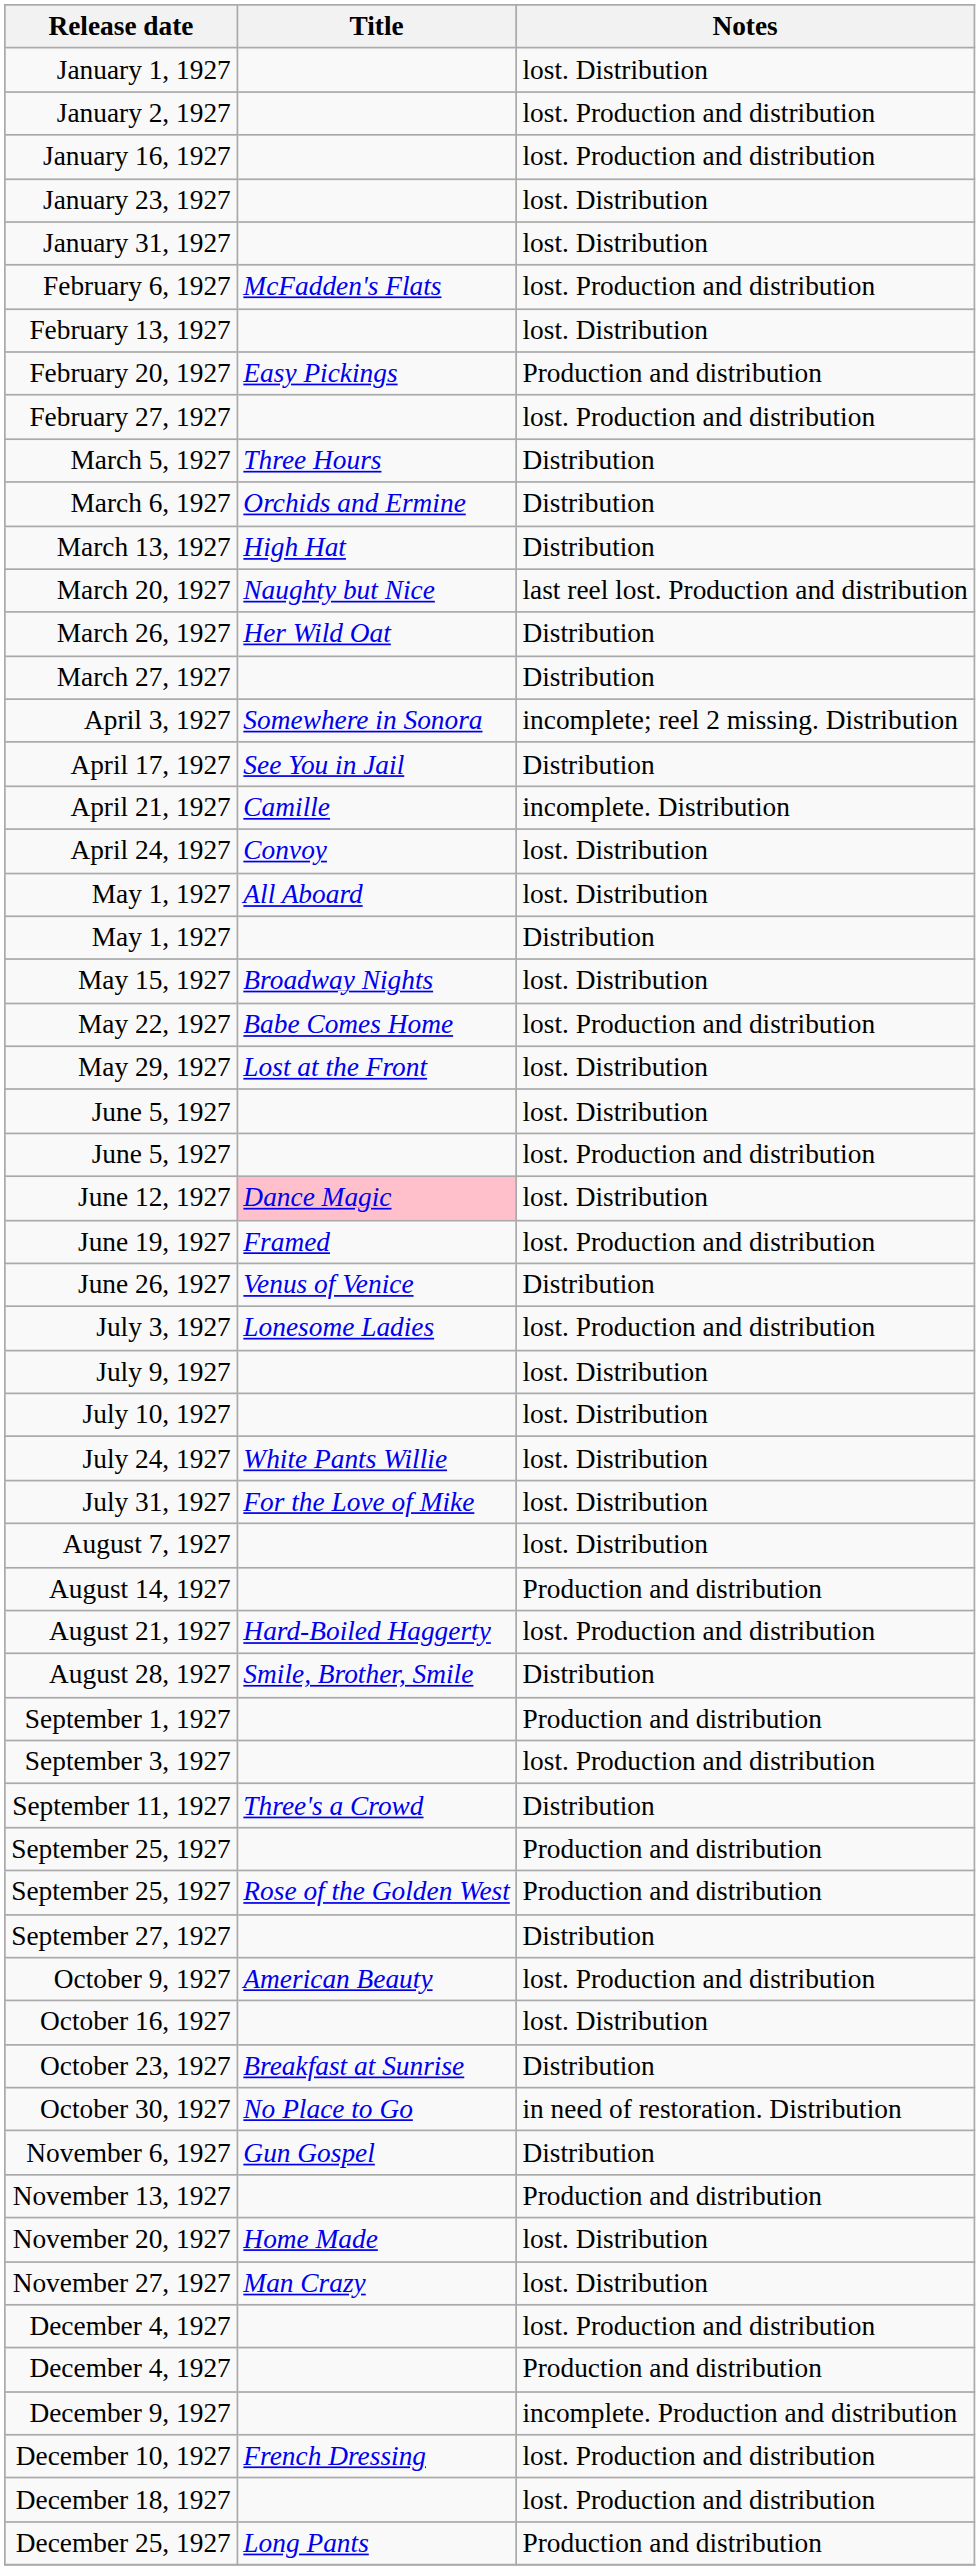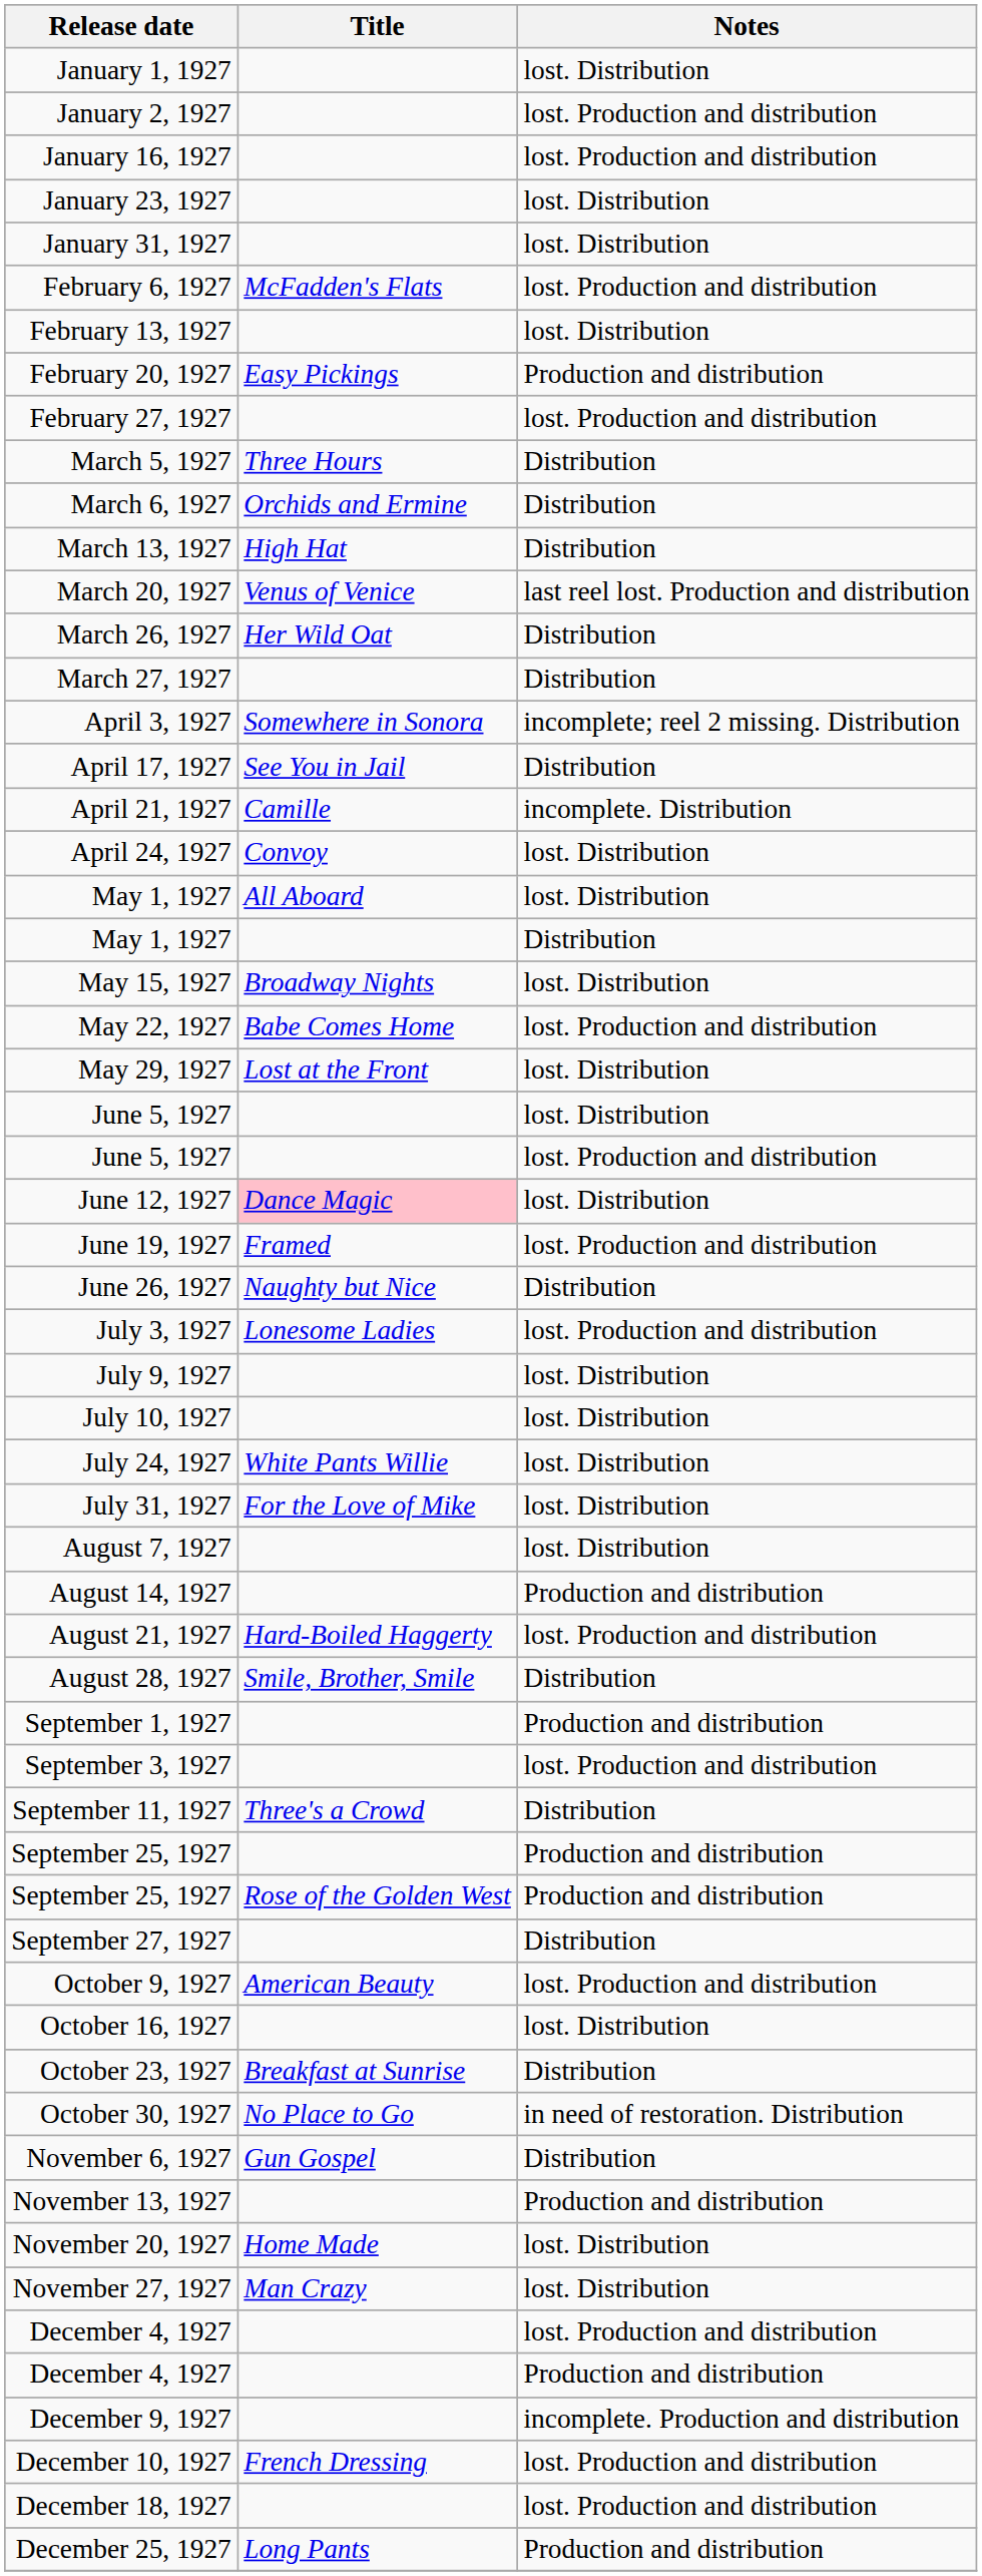March 20, 1927 | Title: Naughty but Nice -> Venus of Venice
June 26, 1927 | Title: Venus of Venice -> Naughty but Nice
